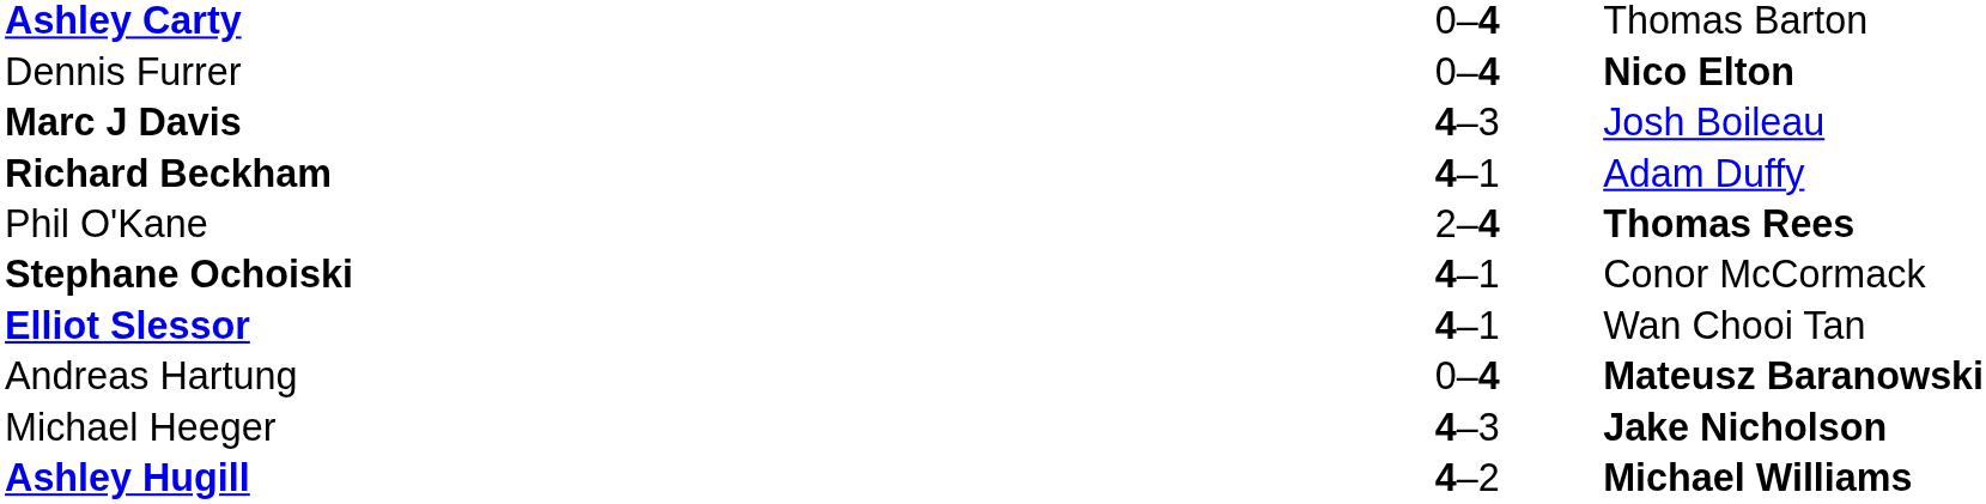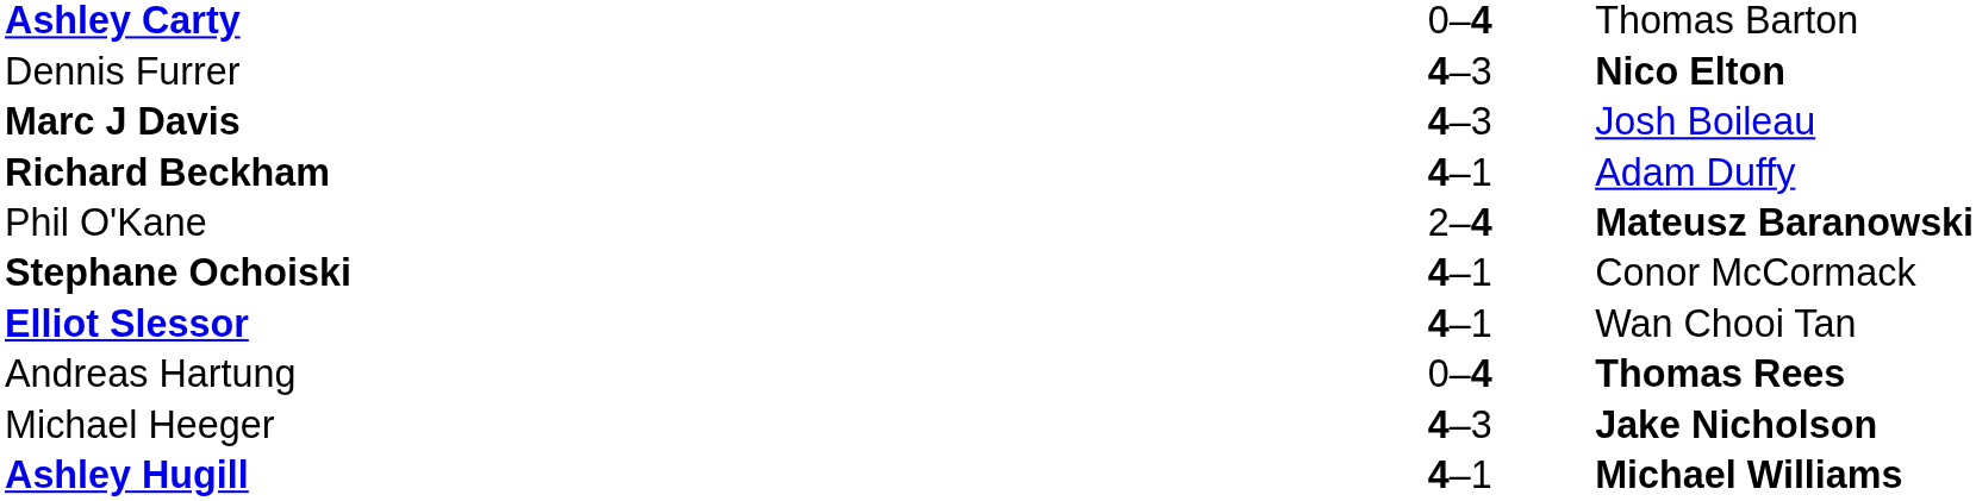Dennis Furrer | column 2: 0–4 -> 4–3
Phil O'Kane | column 3: Thomas Rees -> Mateusz Baranowski
Andreas Hartung | column 3: Mateusz Baranowski -> Thomas Rees
Ashley Hugill | column 2: 4–2 -> 4–1
